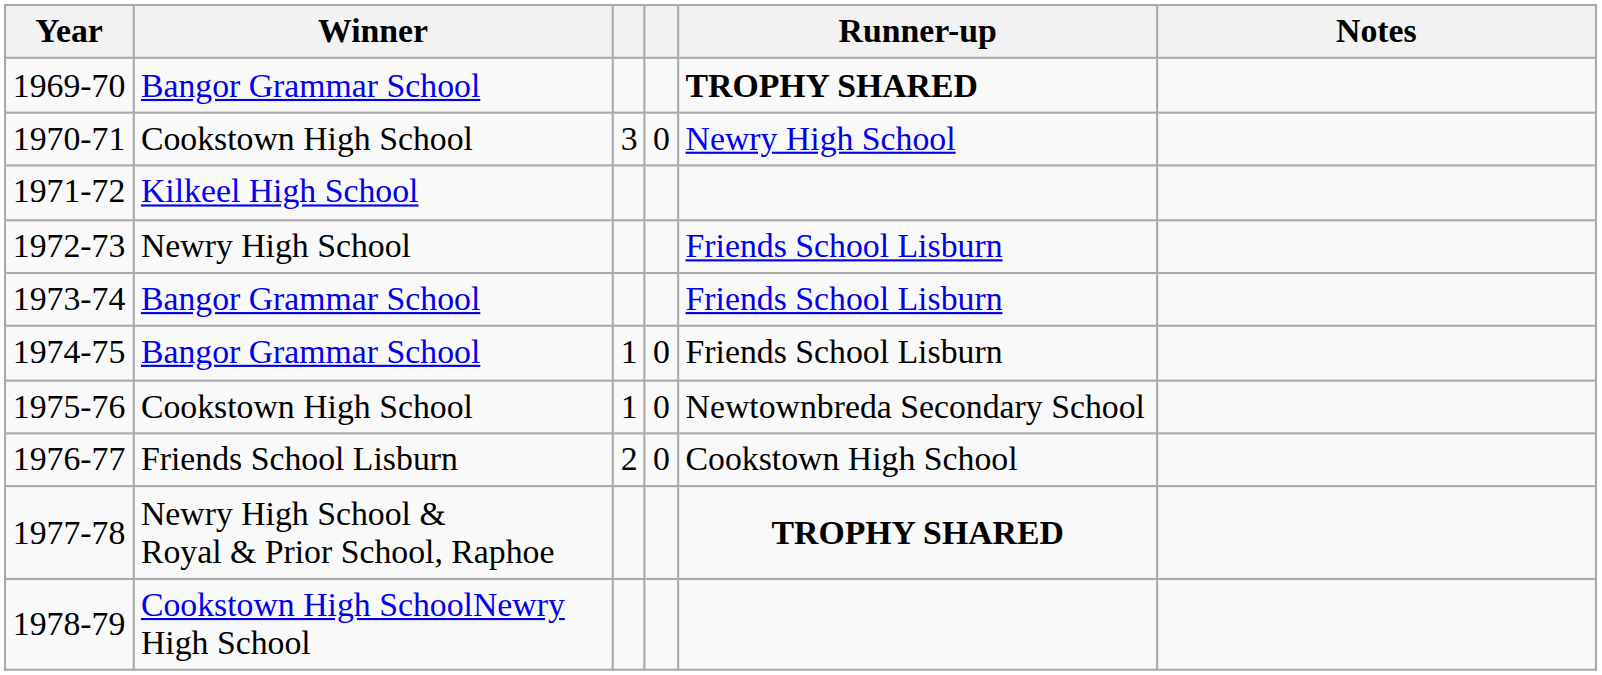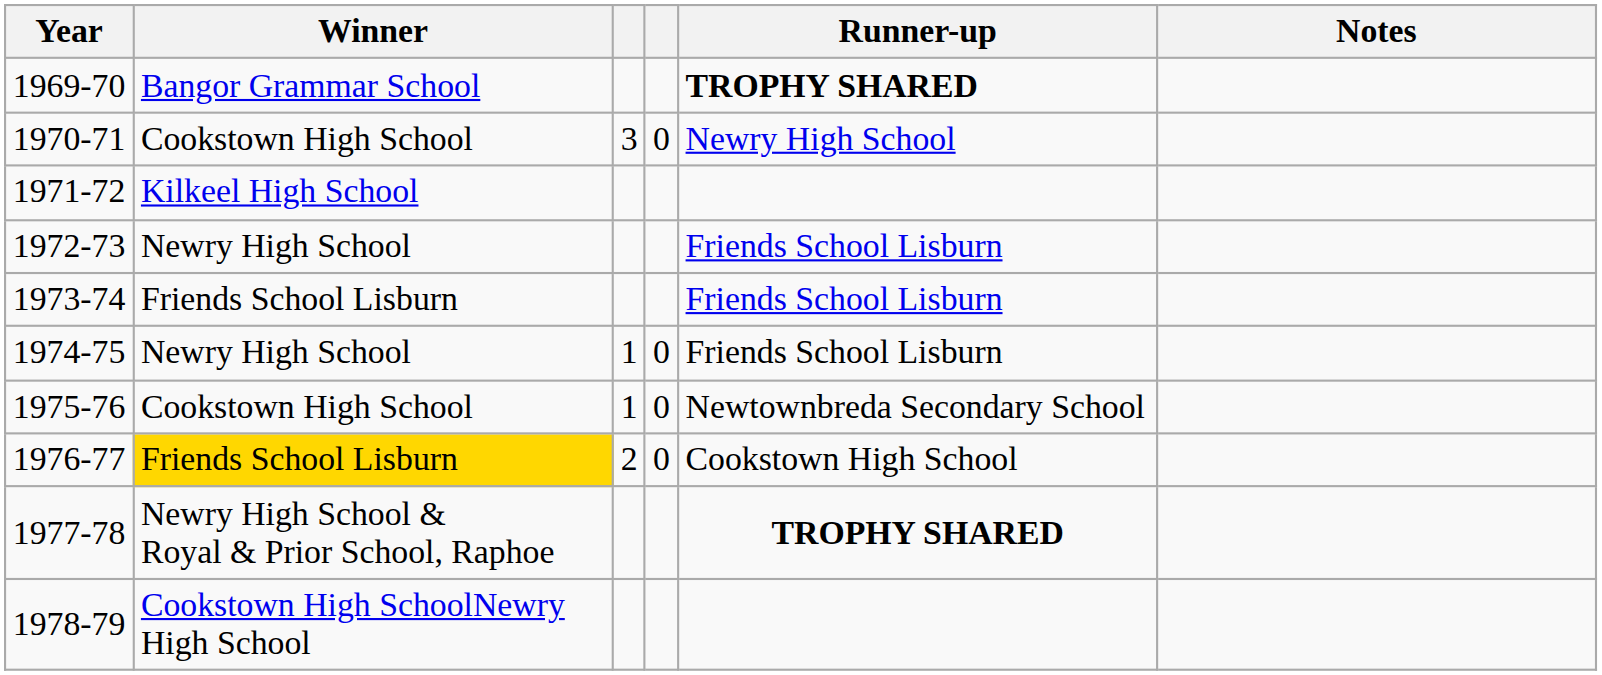1973-74 | Winner: Bangor Grammar School -> Friends School Lisburn
1974-75 | Winner: Bangor Grammar School -> Newry High School
1976-77 | Winner: no background -> gold background
